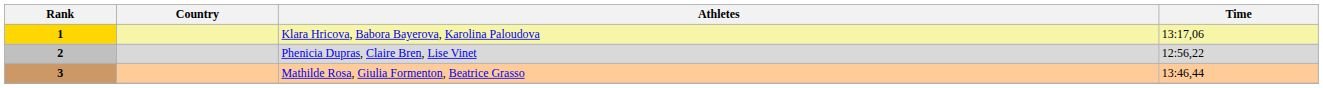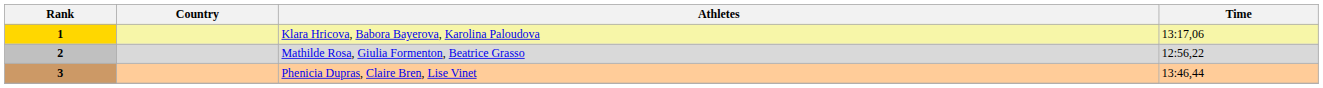2 | Athletes: Phenicia Dupras, Claire Bren, Lise Vinet -> Mathilde Rosa, Giulia Formenton, Beatrice Grasso
3 | Athletes: Mathilde Rosa, Giulia Formenton, Beatrice Grasso -> Phenicia Dupras, Claire Bren, Lise Vinet
